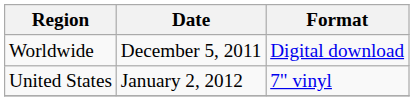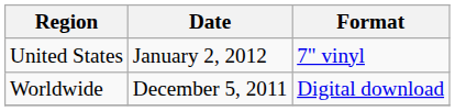rows swapped: Worldwide <-> United States
